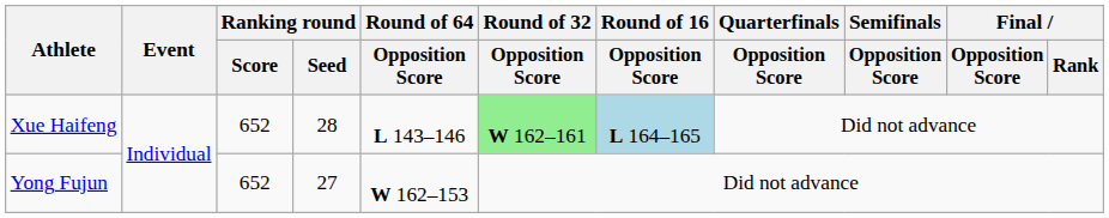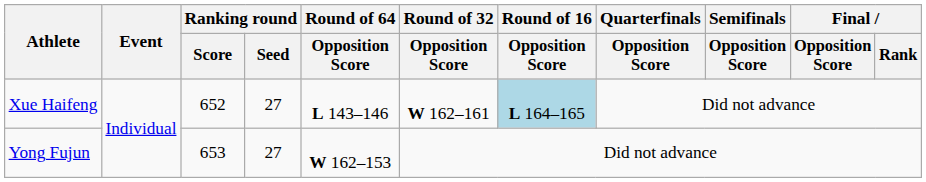Xue Haifeng | Ranking round / Seed: 28 -> 27
Xue Haifeng | Round of 32 / Opposition Score: lightgreen background -> no background
Yong Fujun | Ranking round / Score: 652 -> 653
